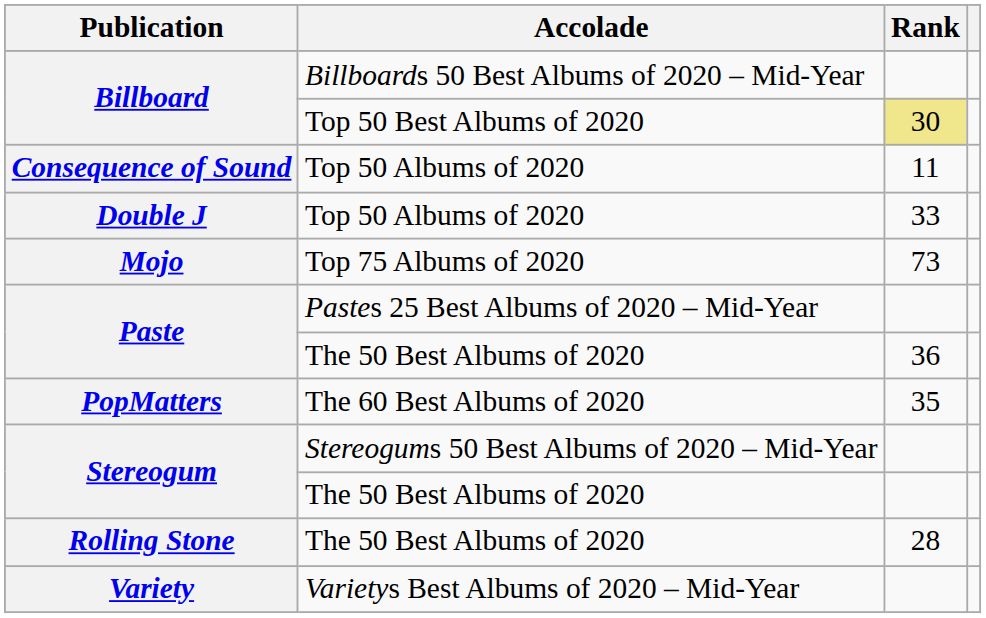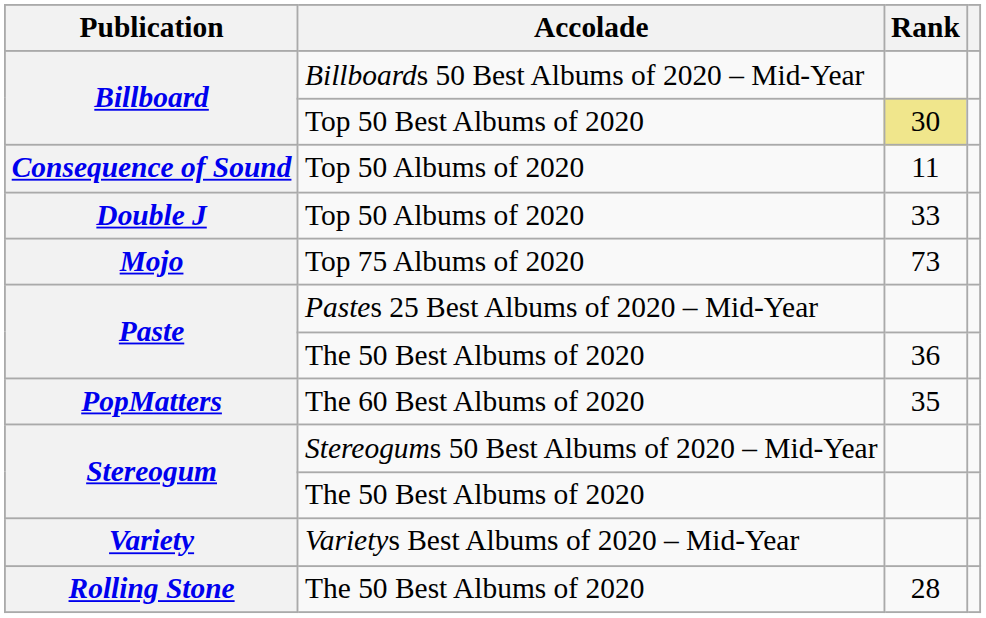rows swapped: Rolling Stone <-> Variety
